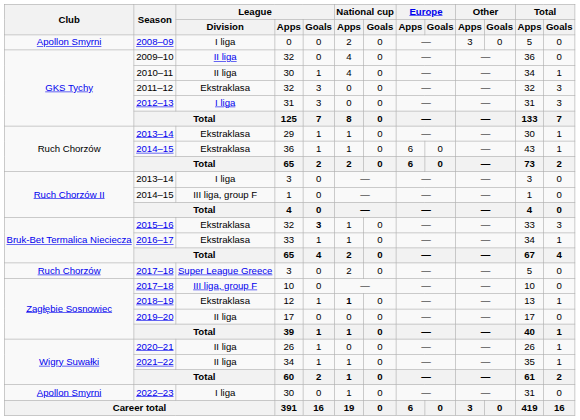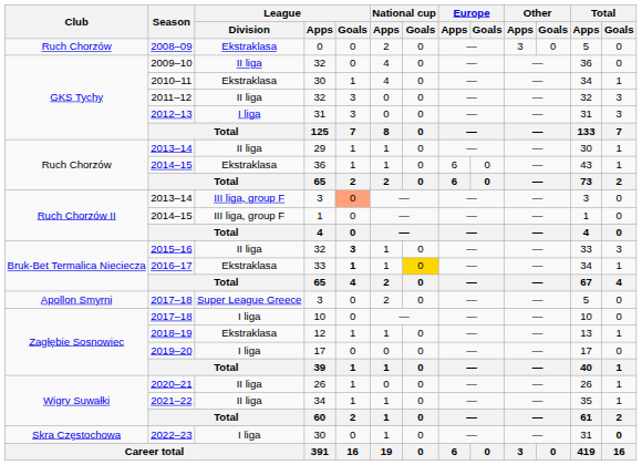2008–09 | Club: Apollon Smyrni -> Ruch Chorzów
2008–09 | League / Division: I liga -> Ekstraklasa
2010–11 | League / Division: II liga -> Ekstraklasa
2011–12 | League / Division: Ekstraklasa -> II liga
2013–14 / 29 | League / Division: Ekstraklasa -> II liga
2013–14 / 3 | League / Division: I liga -> III liga, group F
2013–14 / 3 | League / Goals: no background -> lightsalmon background
2015–16 | League / Division: Ekstraklasa -> II liga
2016–17 | League / Goals: normal -> bold
2016–17 | National cup / Goals: no background -> gold background
2017–18 / 3 | Club: Ruch Chorzów -> Apollon Smyrni
2017–18 / 10 | League / Division: III liga, group F -> I liga
2018–19 | National cup / Apps: bold -> normal
2019–20 | League / Division: II liga -> I liga
2022–23 | Club: Apollon Smyrni -> Skra Częstochowa
2022–23 | Total / Goals: normal -> bold
